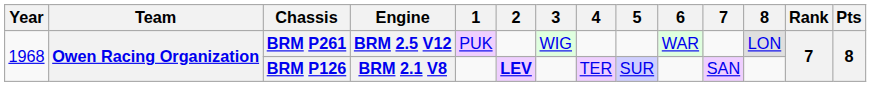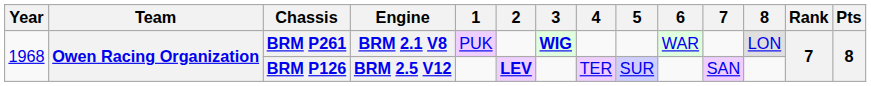BRM P261 | Engine: BRM 2.5 V12 -> BRM 2.1 V8
BRM P261 | 3: normal -> bold
BRM P126 | Engine: BRM 2.1 V8 -> BRM 2.5 V12
